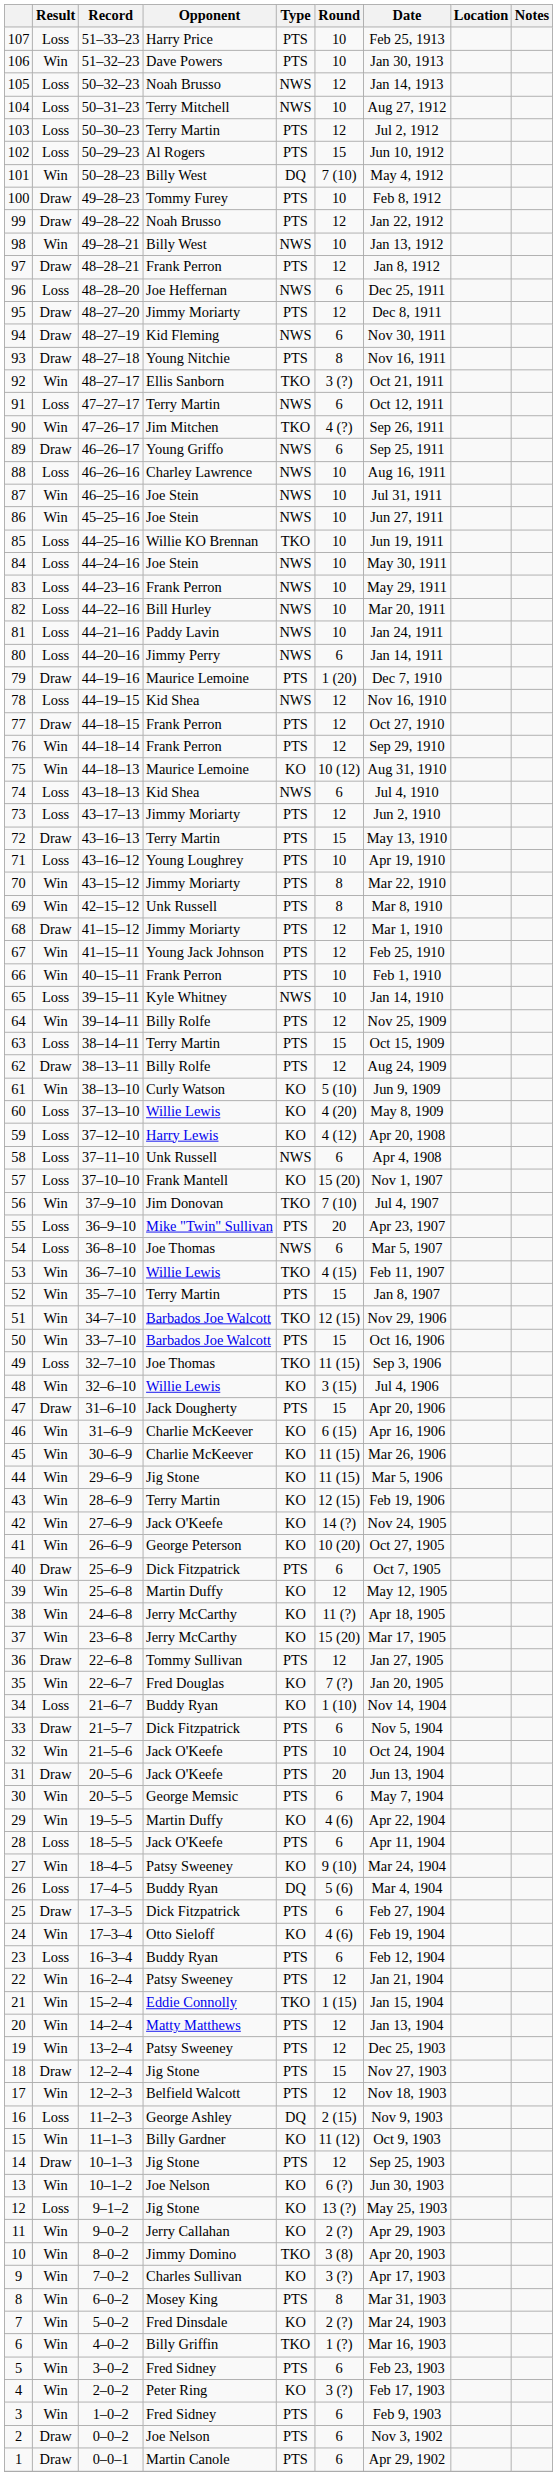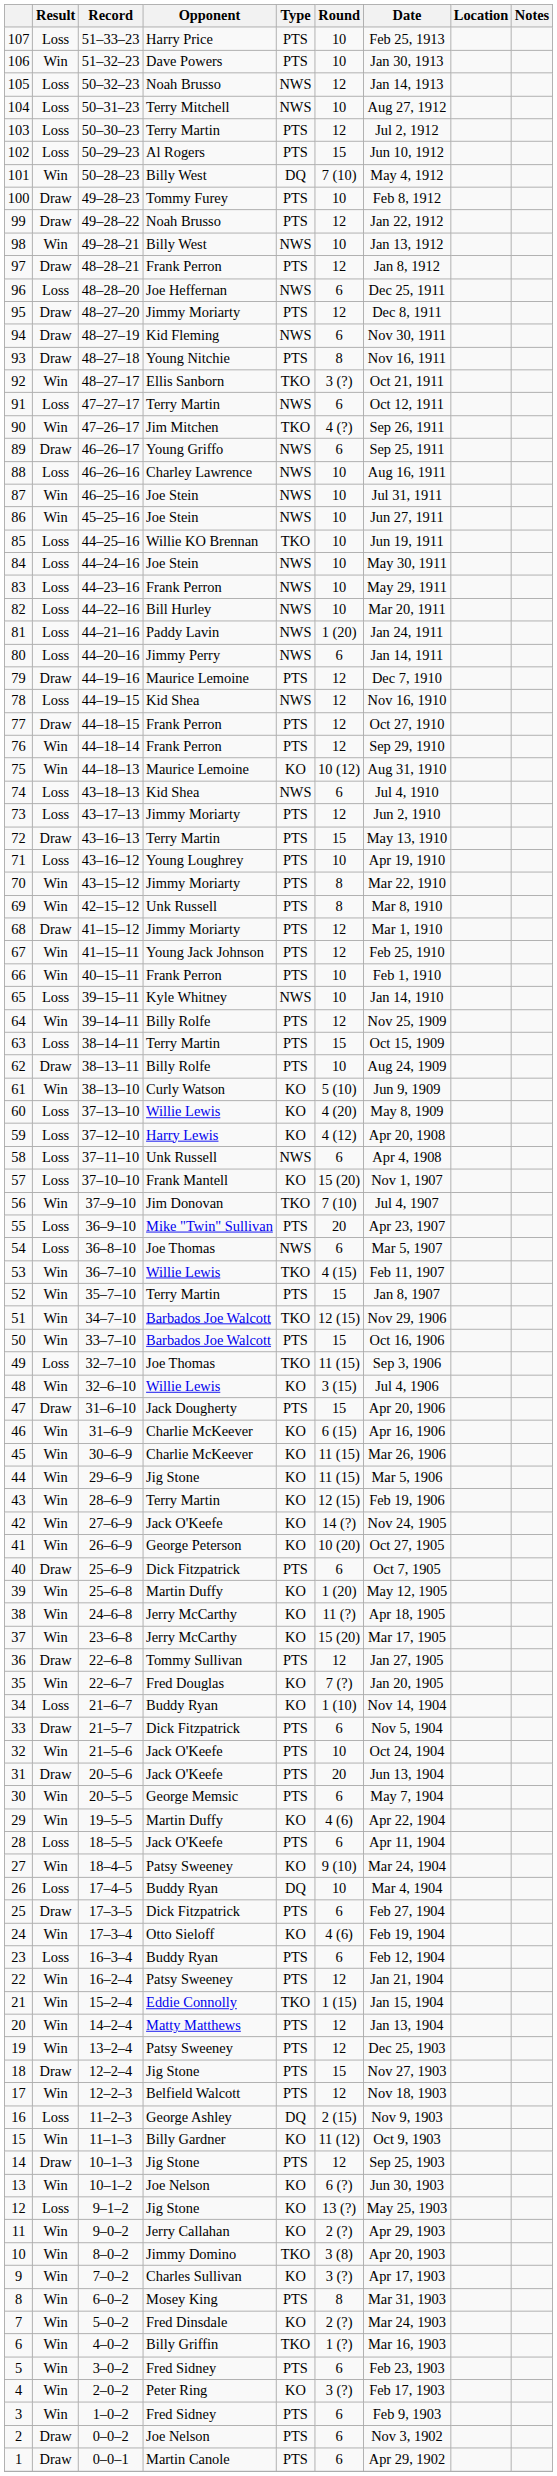81 | Round: 10 -> 1 (20)
79 | Round: 1 (20) -> 12
62 | Round: 12 -> 10
39 | Round: 12 -> 1 (20)
26 | Round: 5 (6) -> 10
